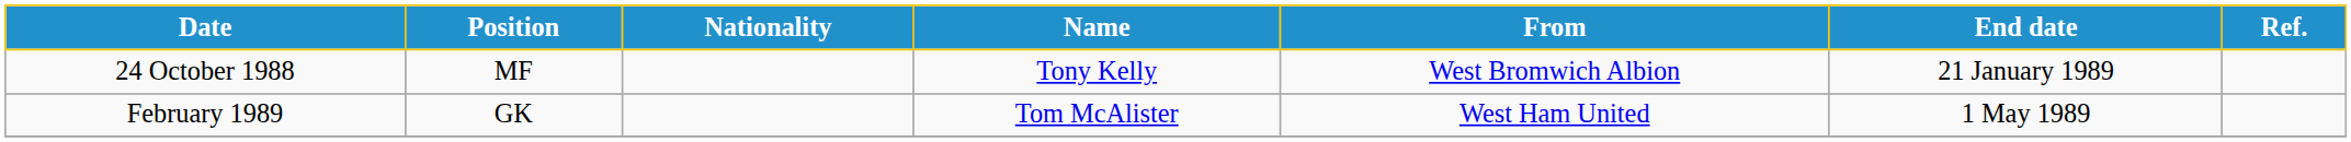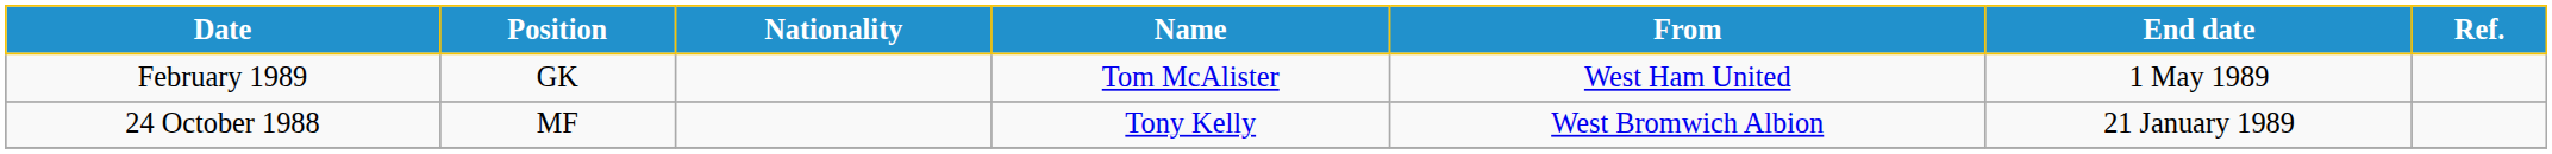rows swapped: 24 October 1988 <-> February 1989
